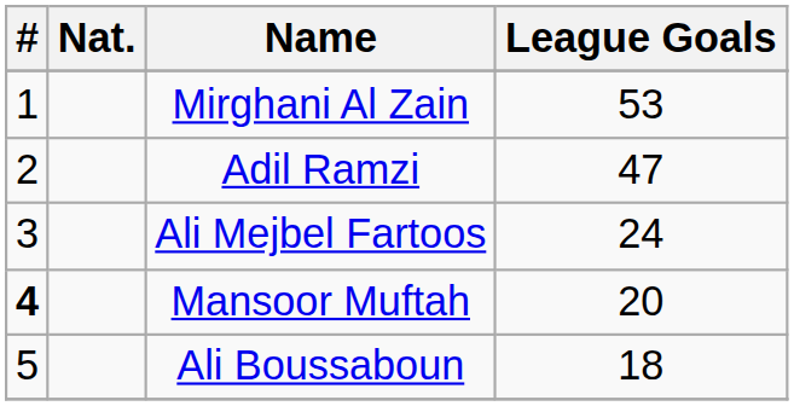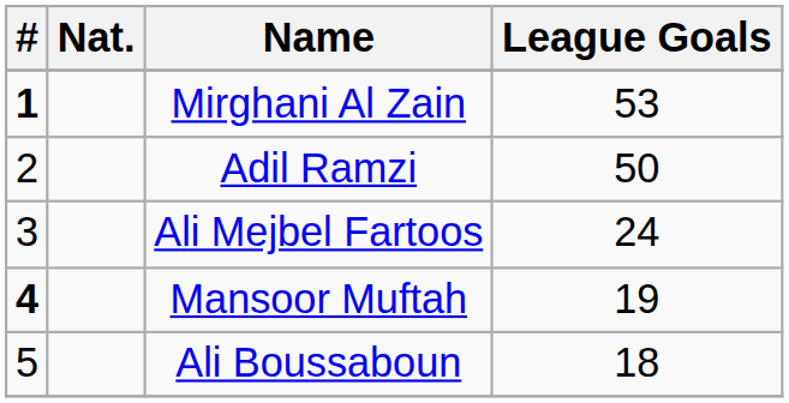Mirghani Al Zain | #: normal -> bold
Adil Ramzi | League Goals: 47 -> 50
Mansoor Muftah | League Goals: 20 -> 19
